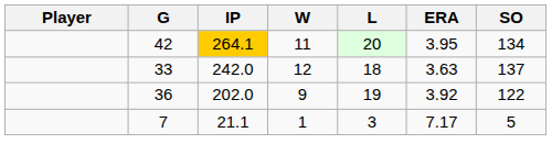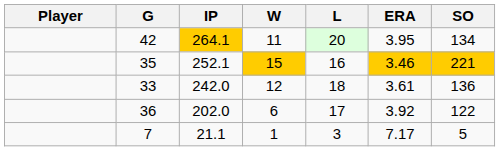+ row: 35 | 252.1 | 15 | 16 | 3.46 | 221
33 | ERA: 3.63 -> 3.61
33 | SO: 137 -> 136
36 | W: 9 -> 6
36 | L: 19 -> 17
